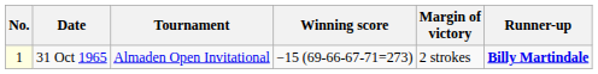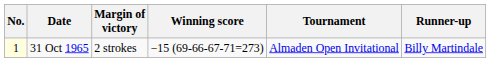columns swapped: Tournament <-> Margin of victory
31 Oct 1965 | Runner-up: bold -> normal
